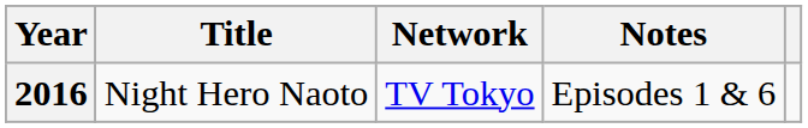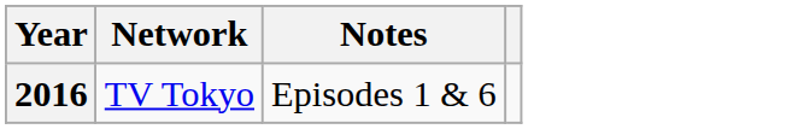- column: Title | Night Hero Naoto
